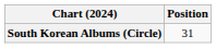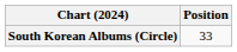South Korean Albums (Circle) | Position: 31 -> 33
